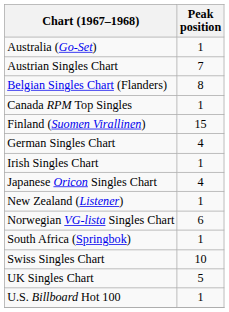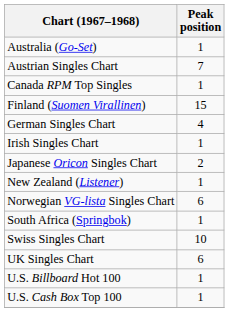- row: Belgian Singles Chart (Flanders) | 8
Japanese Oricon Singles Chart | Peak position: 4 -> 2
UK Singles Chart | Peak position: 5 -> 6
+ row: U.S. Cash Box Top 100 | 1
